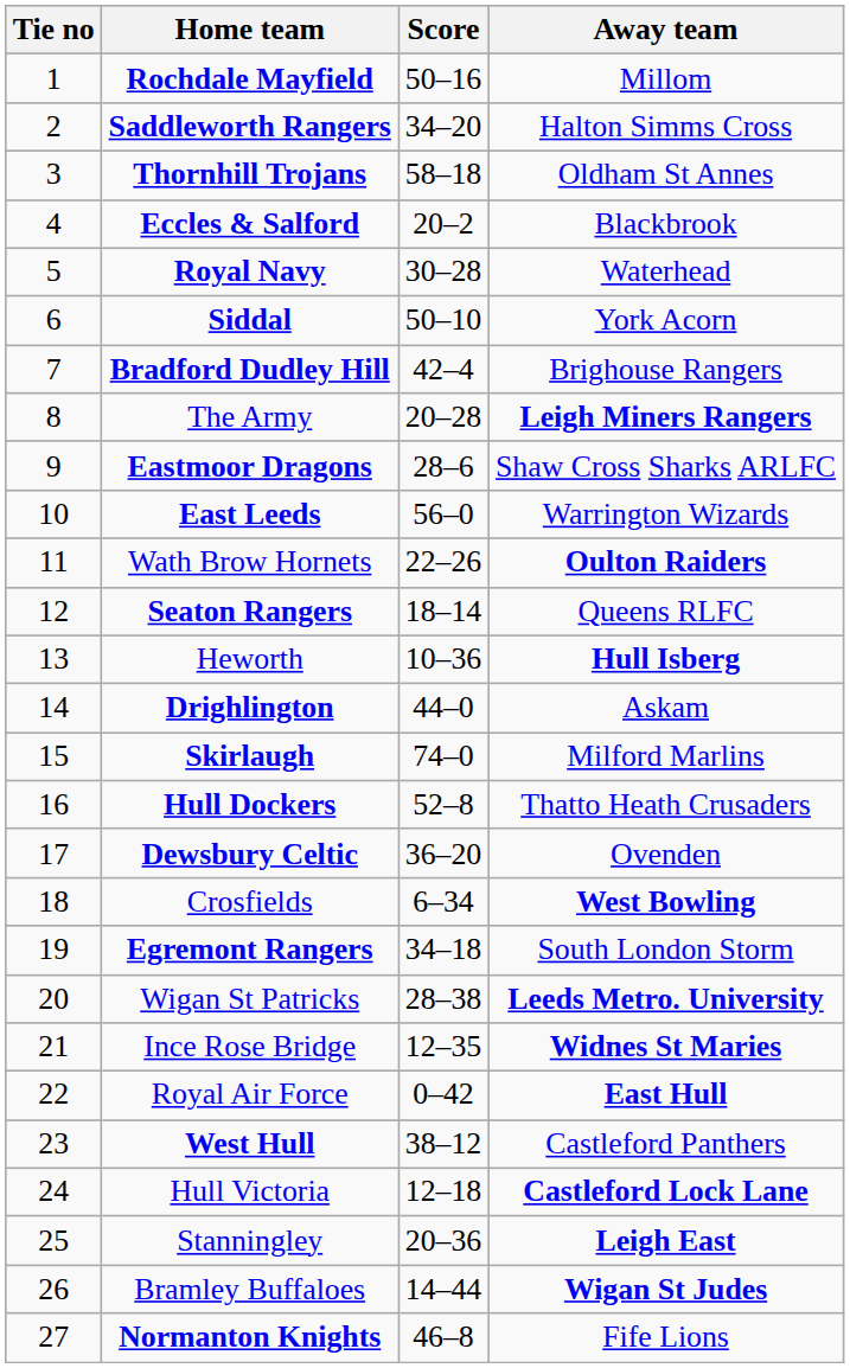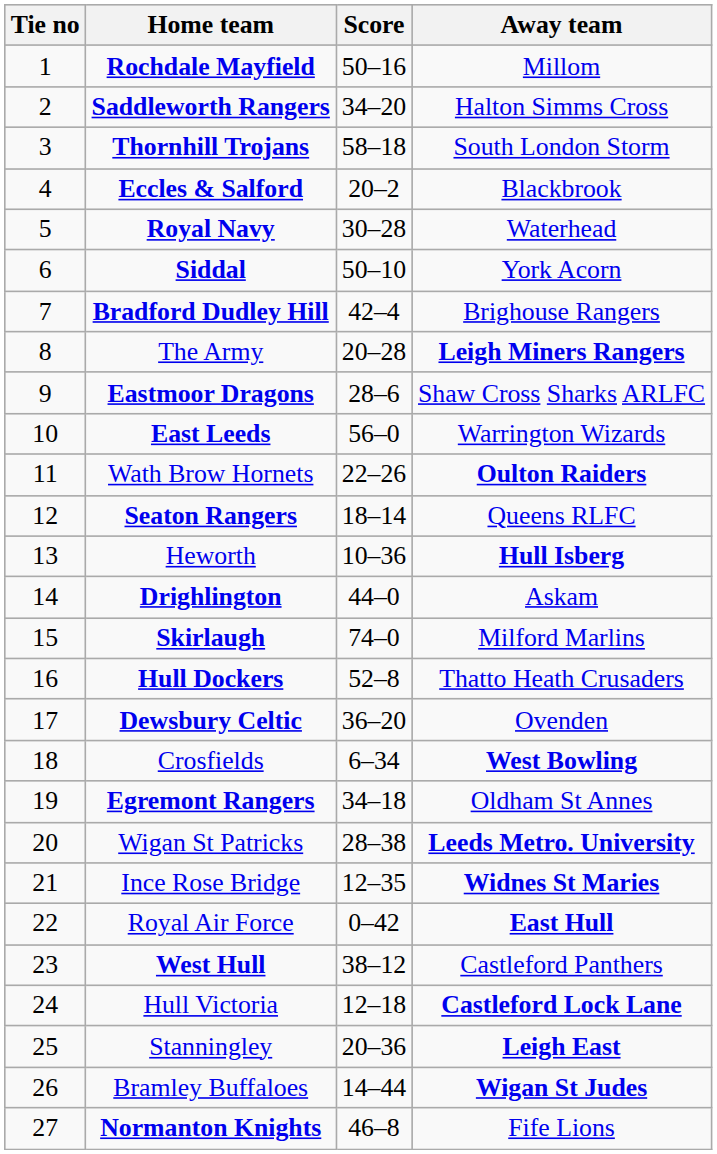Thornhill Trojans | Away team: Oldham St Annes -> South London Storm
Egremont Rangers | Away team: South London Storm -> Oldham St Annes
